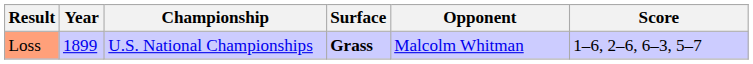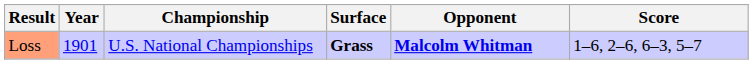Loss | Year: 1899 -> 1901
Loss | Opponent: normal -> bold
